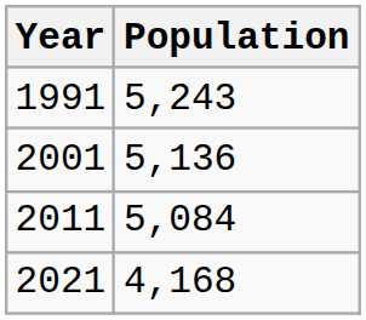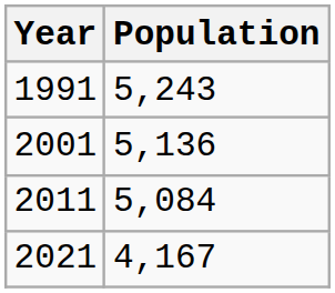2021 | Population: 4,168 -> 4,167
